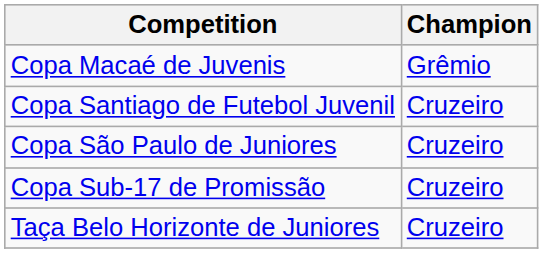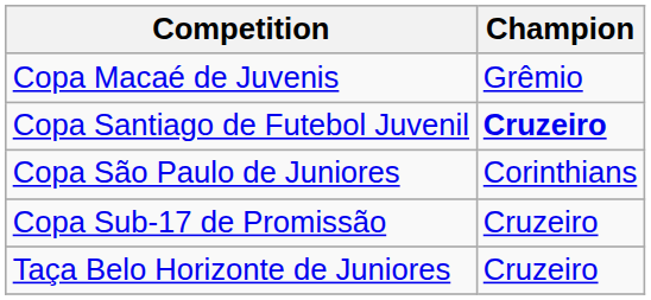Copa Santiago de Futebol Juvenil | Champion: normal -> bold
Copa São Paulo de Juniores | Champion: Cruzeiro -> Corinthians
